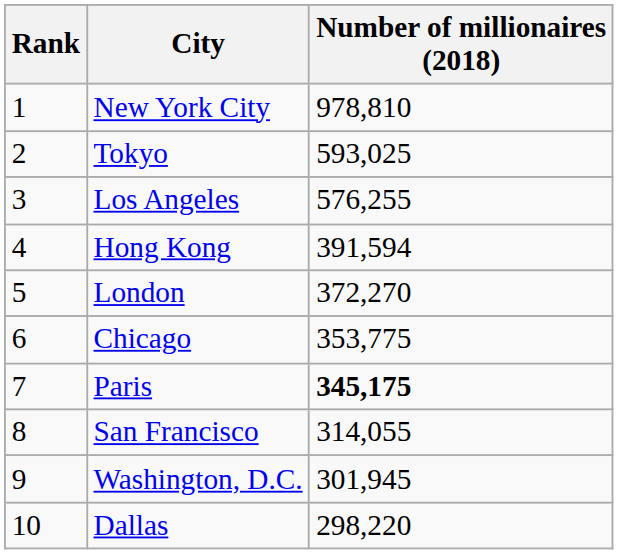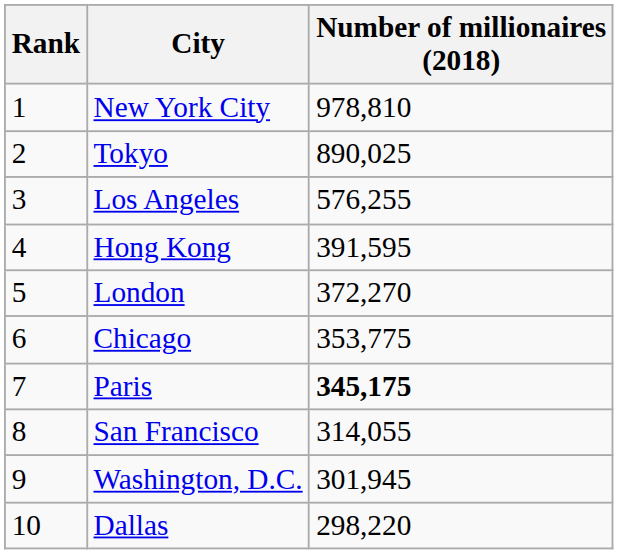Tokyo | Number of millionaires (2018): 593,025 -> 890,025
Hong Kong | Number of millionaires (2018): 391,594 -> 391,595
